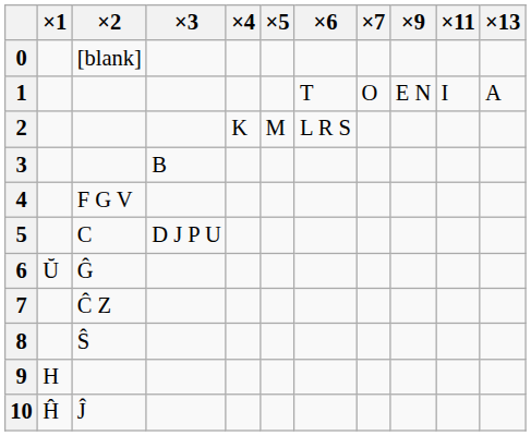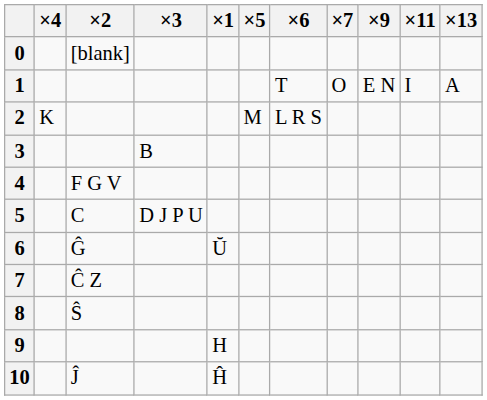columns swapped: ×1 <-> ×4
